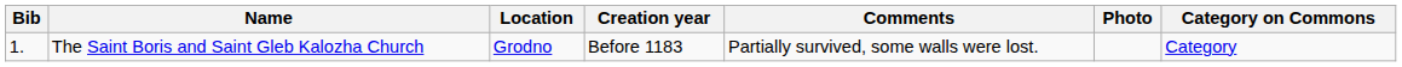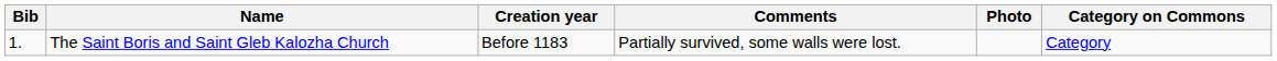- column: Location | Grodno
